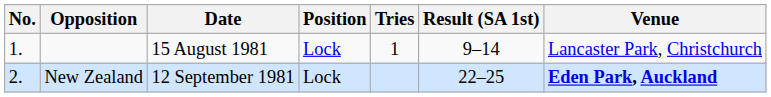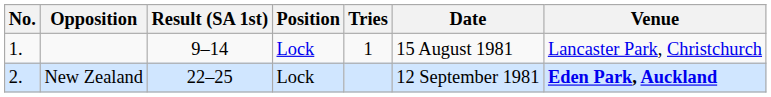columns swapped: Result (SA 1st) <-> Date
